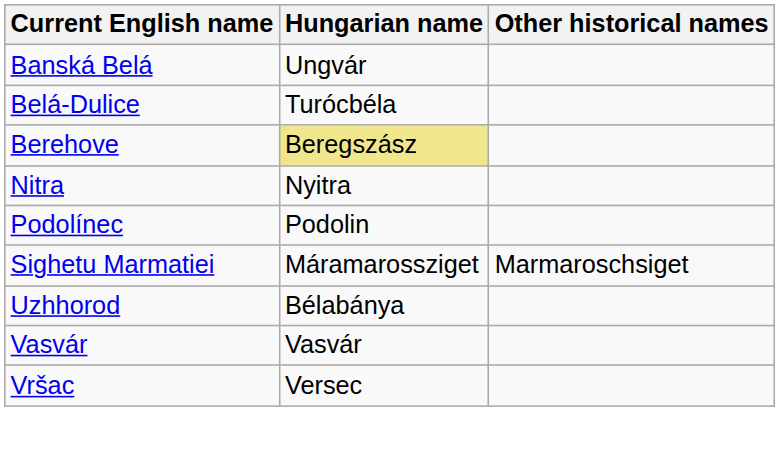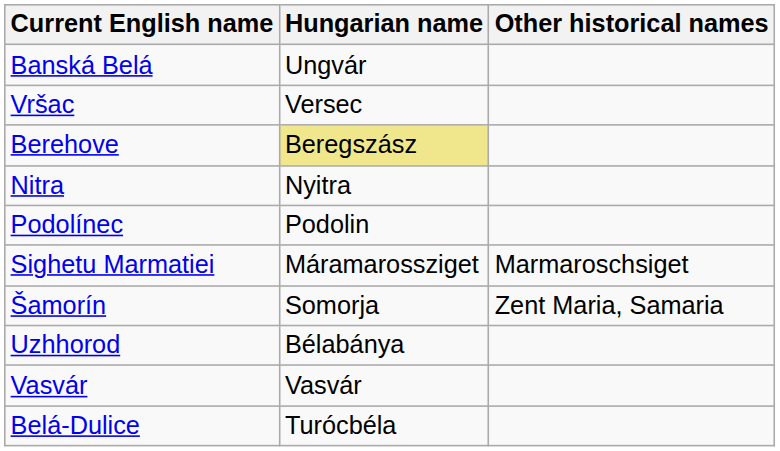rows swapped: Belá-Dulice <-> Vršac
+ row: Šamorín | Somorja | Zent Maria, Samaria
